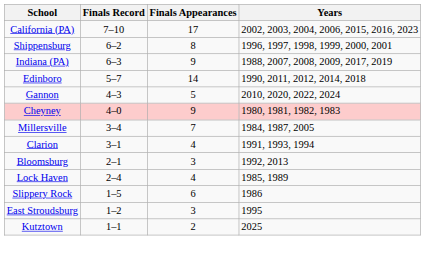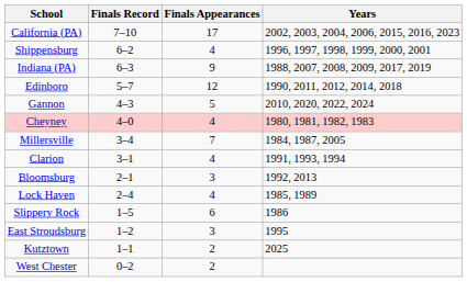Shippensburg | Finals Appearances: 8 -> 4
Edinboro | Finals Appearances: 14 -> 12
Cheyney | Finals Appearances: 9 -> 4
+ row: West Chester | 0–2 | 2
